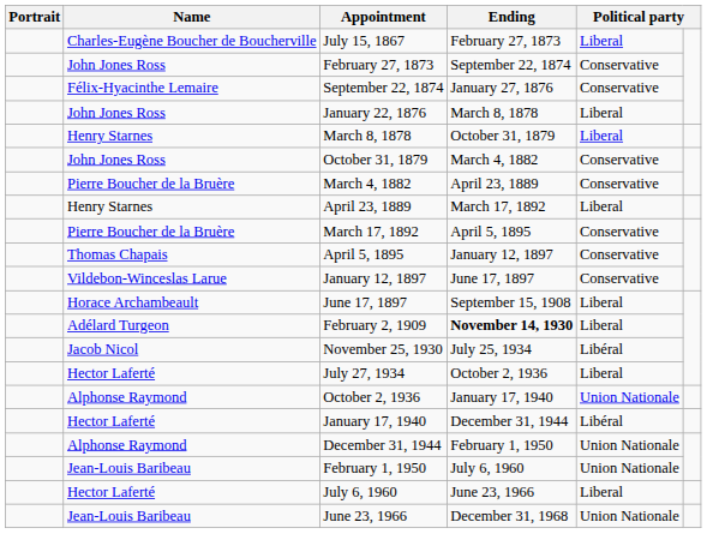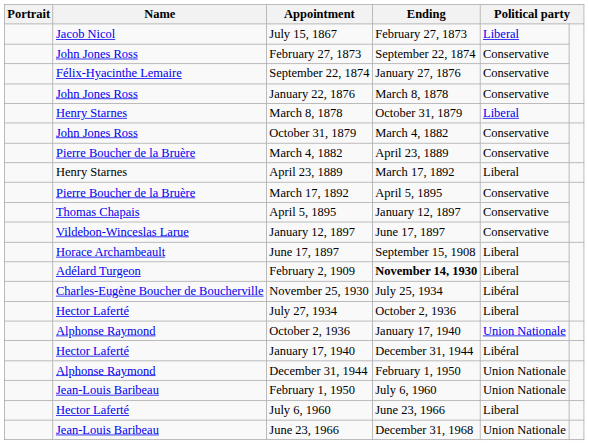July 15, 1867 | Name: Charles-Eugène Boucher de Boucherville -> Jacob Nicol
January 22, 1876 | column 5: Liberal -> Conservative
November 25, 1930 | Name: Jacob Nicol -> Charles-Eugène Boucher de Boucherville
